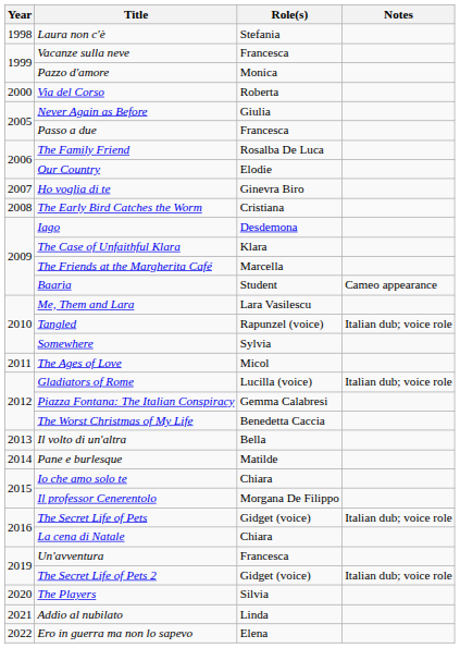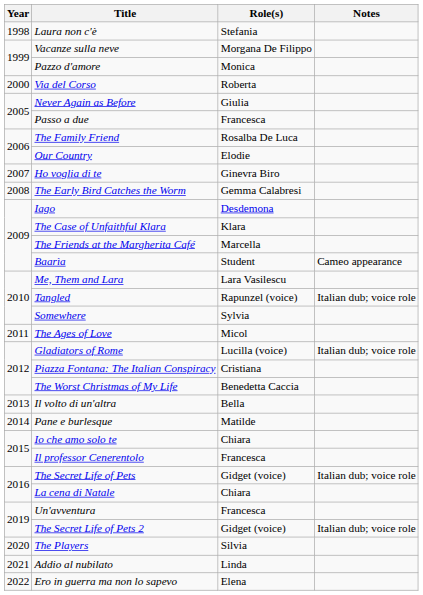Vacanze sulla neve | Role(s): Francesca -> Morgana De Filippo
The Early Bird Catches the Worm | Role(s): Cristiana -> Gemma Calabresi
Piazza Fontana: The Italian Conspiracy | Role(s): Gemma Calabresi -> Cristiana
Il professor Cenerentolo | Role(s): Morgana De Filippo -> Francesca
